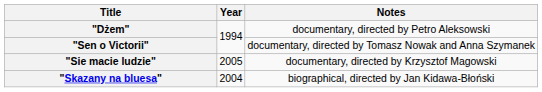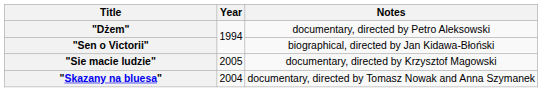"Sen o Victorii" | Notes: documentary, directed by Tomasz Nowak and Anna Szymanek -> biographical, directed by Jan Kidawa-Błoński
"Skazany na bluesa" | Notes: biographical, directed by Jan Kidawa-Błoński -> documentary, directed by Tomasz Nowak and Anna Szymanek
